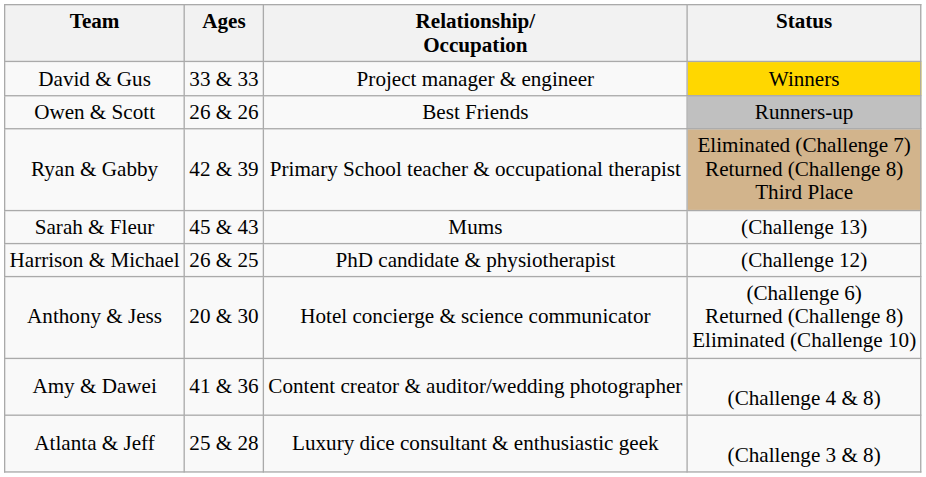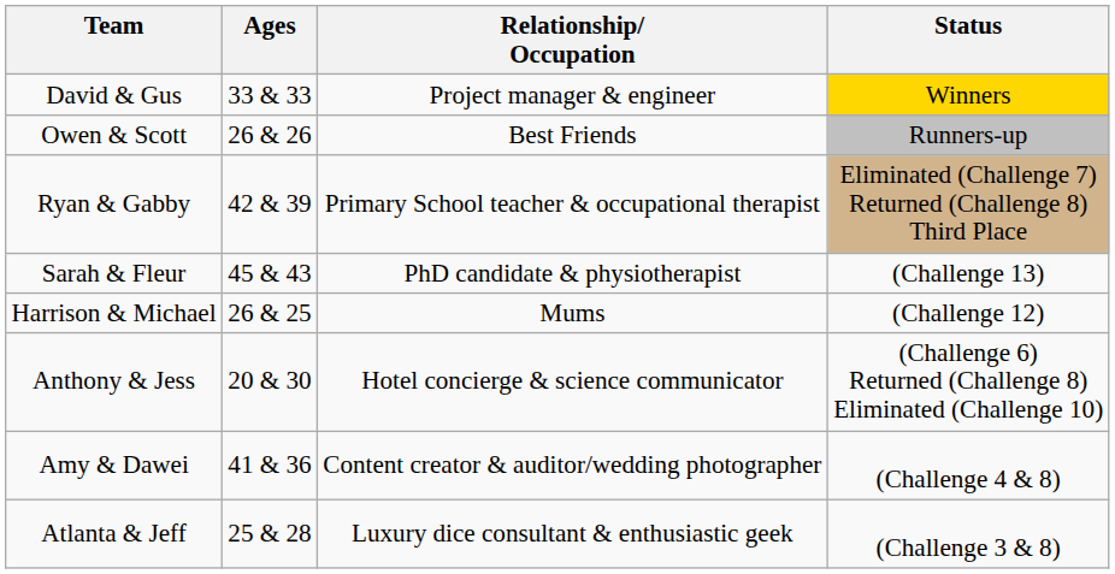Sarah & Fleur | Relationship/ Occupation: Mums -> PhD candidate & physiotherapist
Harrison & Michael | Relationship/ Occupation: PhD candidate & physiotherapist -> Mums
